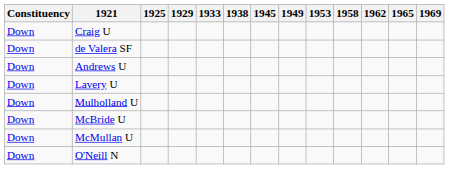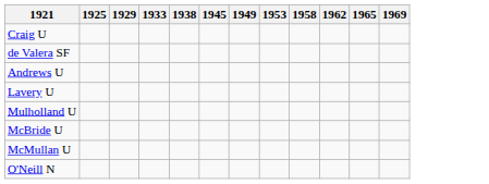- column: Constituency | Down | Down | Down | Down | Down | Down | Down | Down
